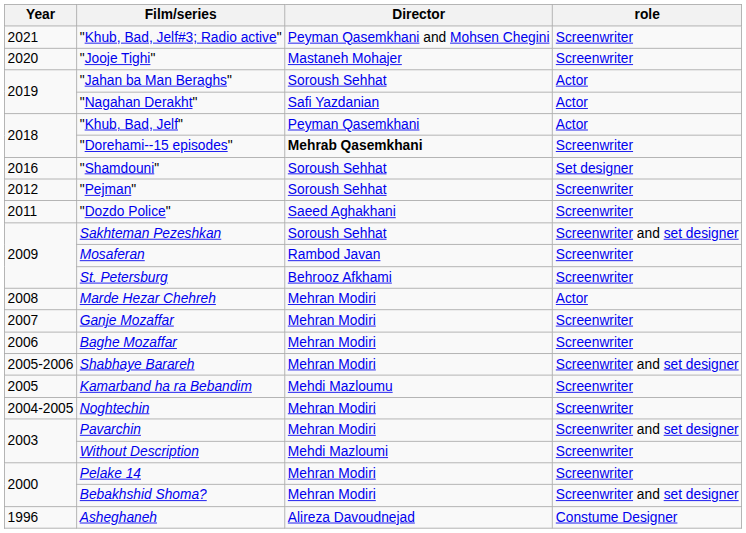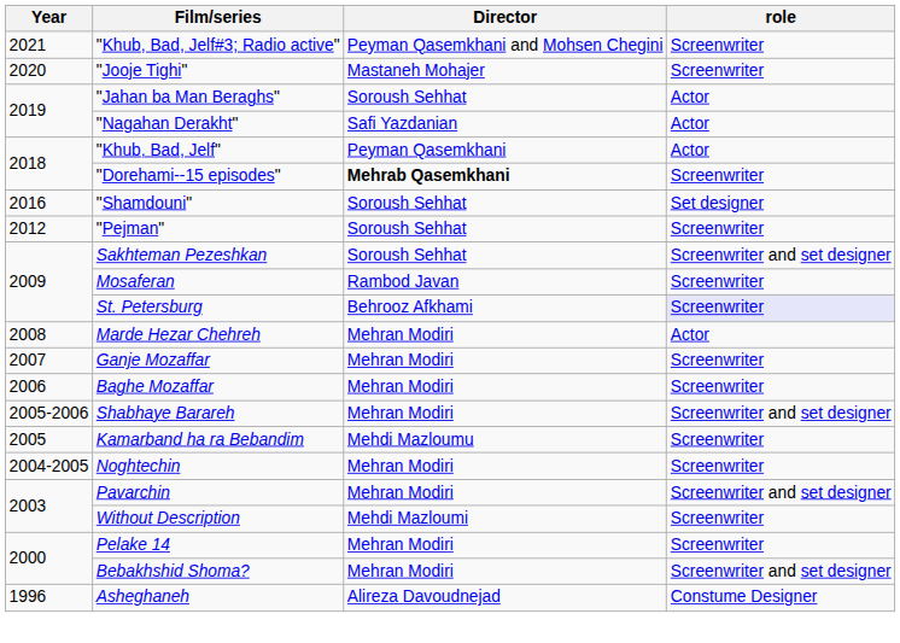- row: 2011 | "Dozdo Police" | Saeed Aghakhani | Screenwriter
St. Petersburg | role: no background -> lavender background
